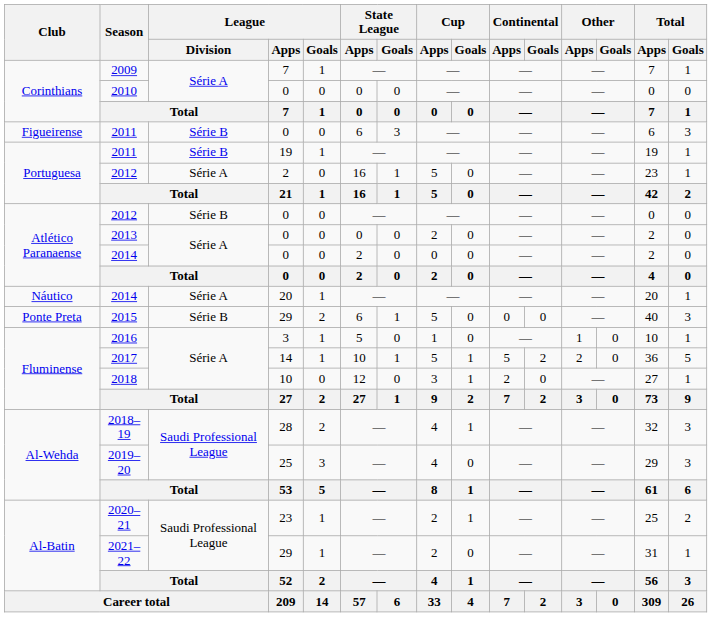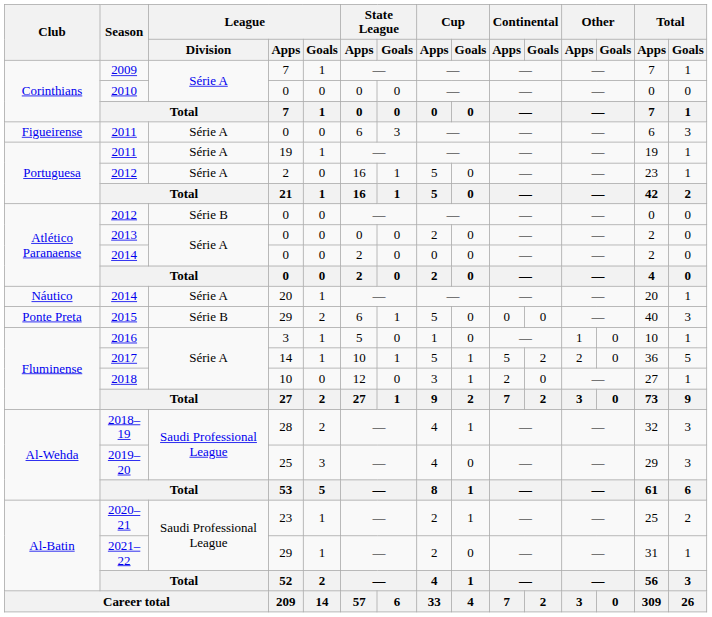2011 / 0 | League / Division: Série B -> Série A
2011 / 19 | League / Division: Série B -> Série A
